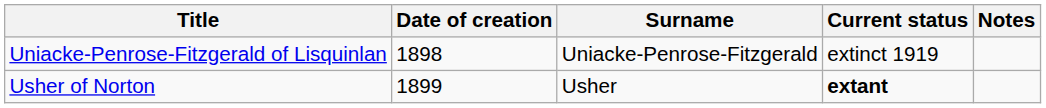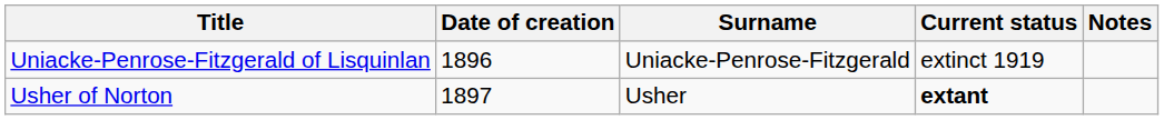Uniacke-Penrose-Fitzgerald of Lisquinlan | Date of creation: 1898 -> 1896
Usher of Norton | Date of creation: 1899 -> 1897
